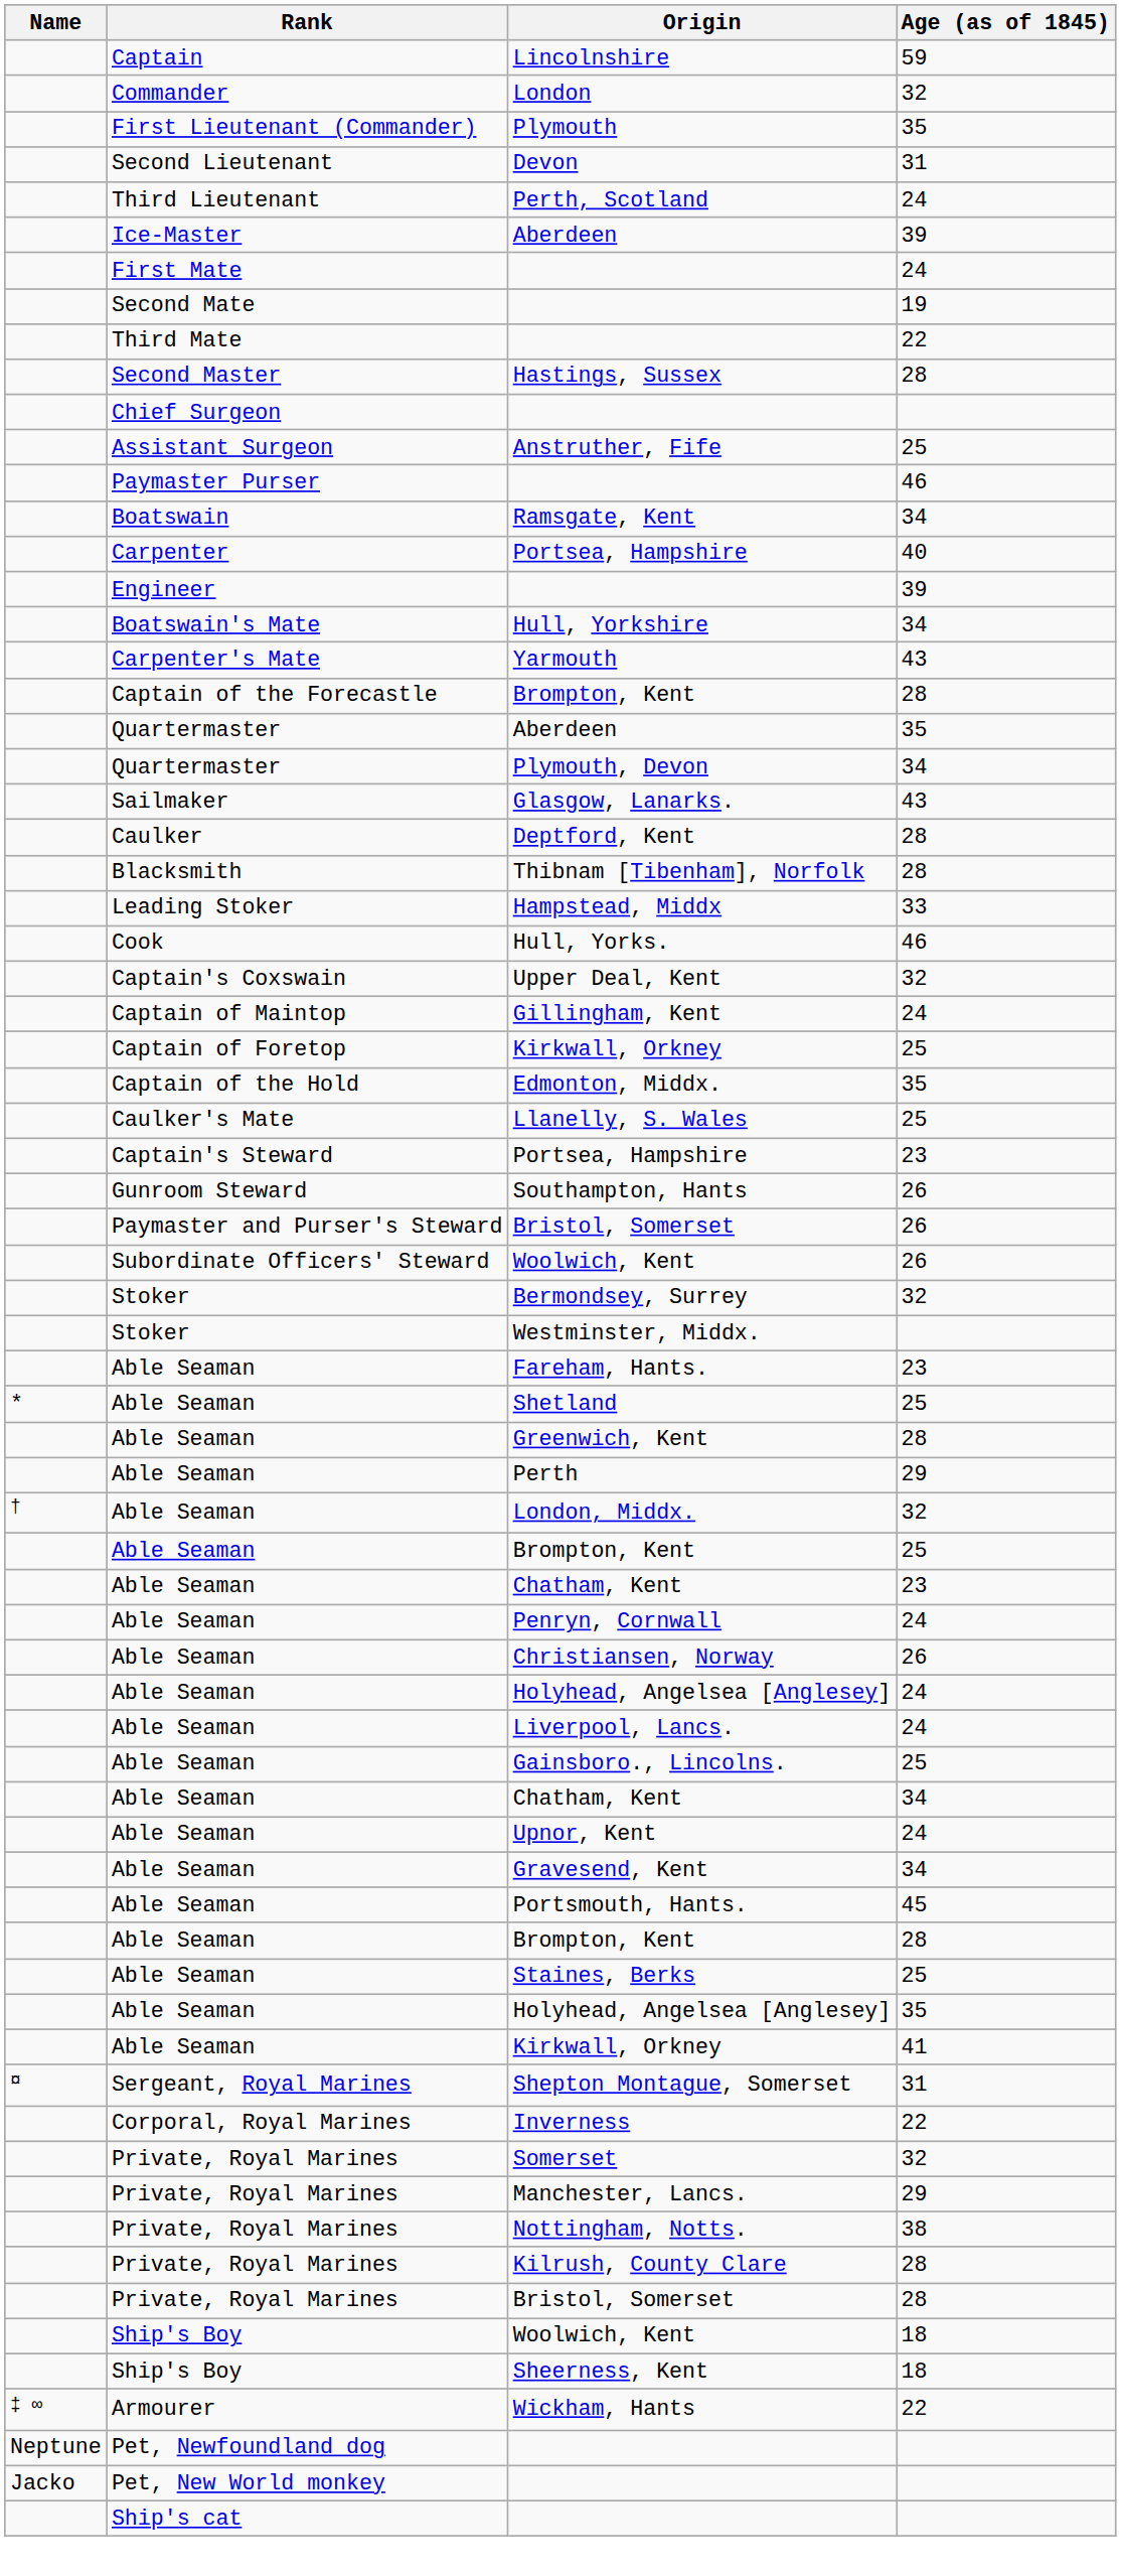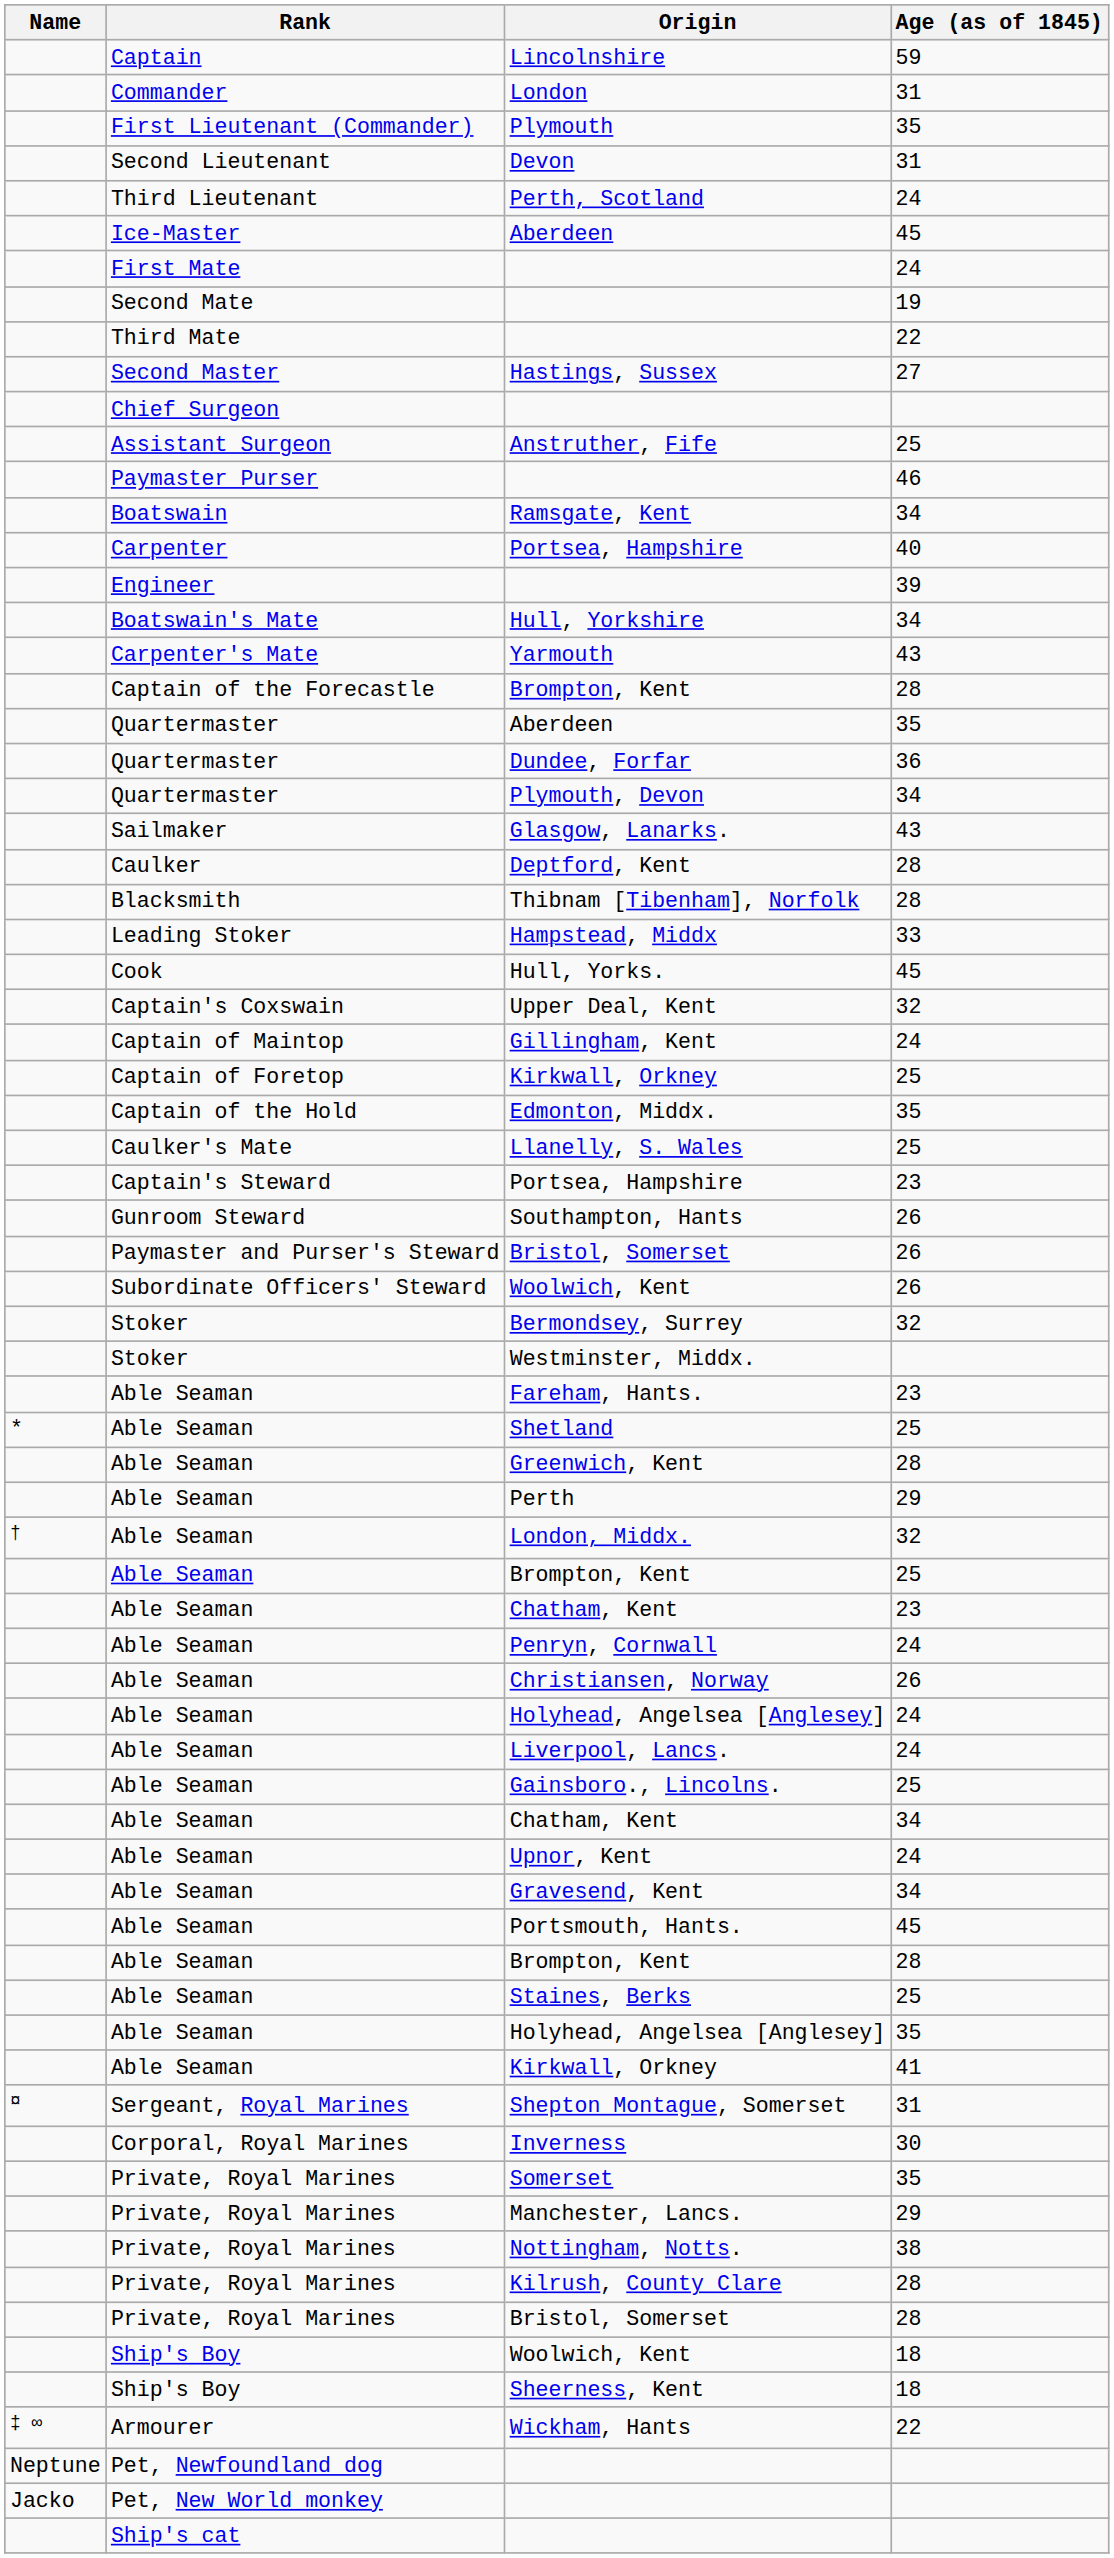London | Age (as of 1845): 32 -> 31
Ice-Master / Aberdeen | Age (as of 1845): 39 -> 45
Hastings, Sussex | Age (as of 1845): 28 -> 27
+ row: Quartermaster | Dundee, Forfar | 36
Hull, Yorks. | Age (as of 1845): 46 -> 45
Inverness | Age (as of 1845): 22 -> 30
Somerset | Age (as of 1845): 32 -> 35
